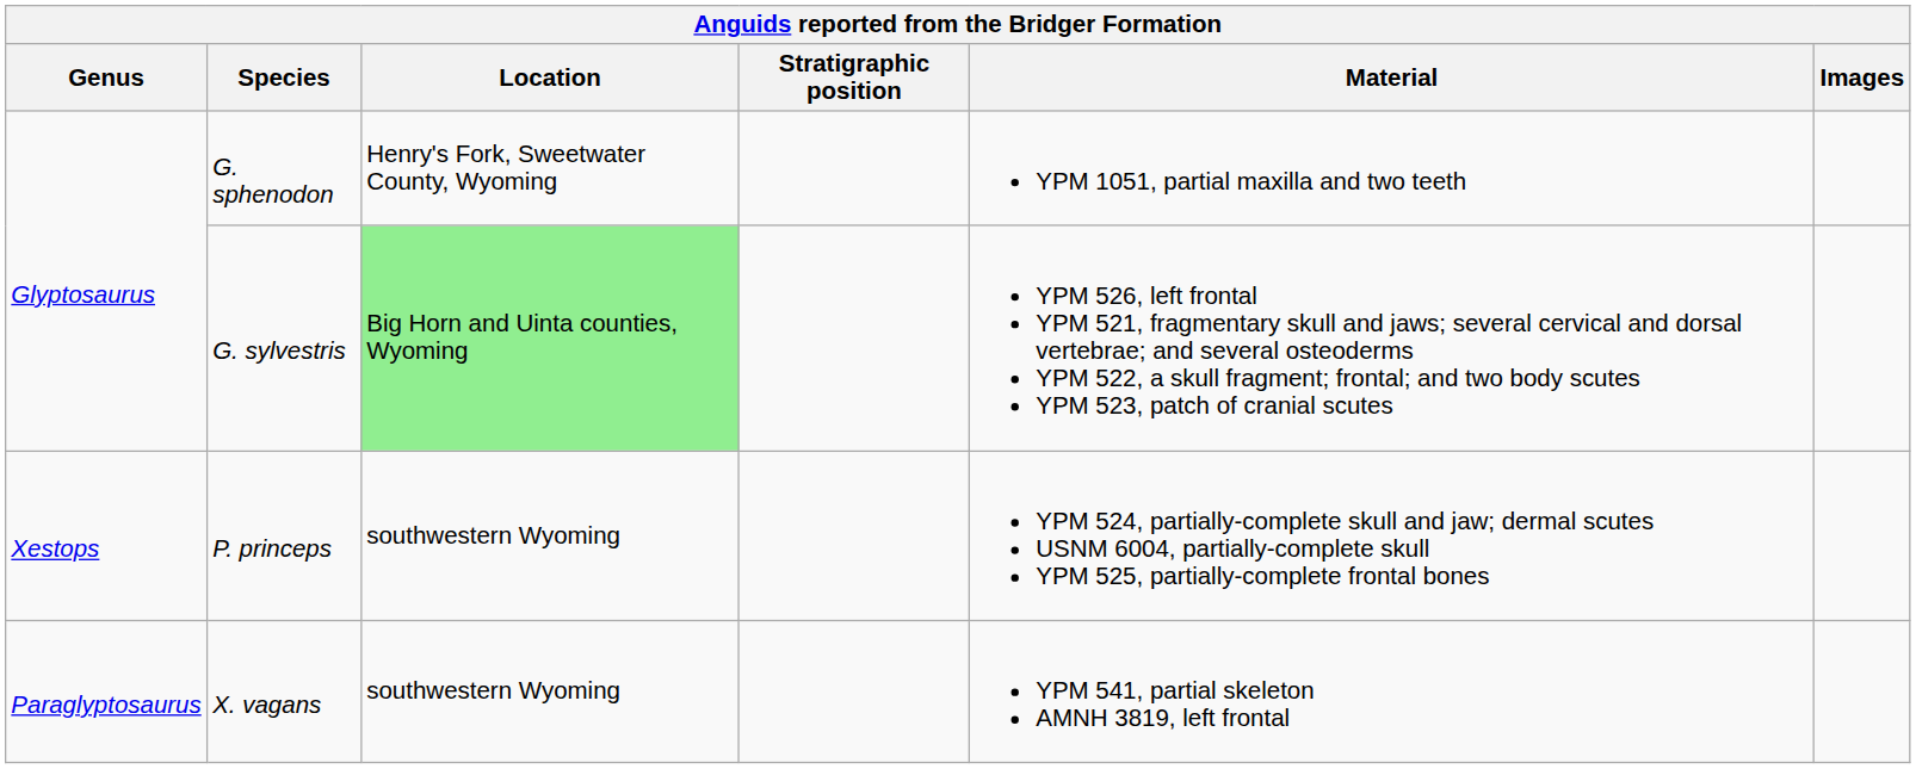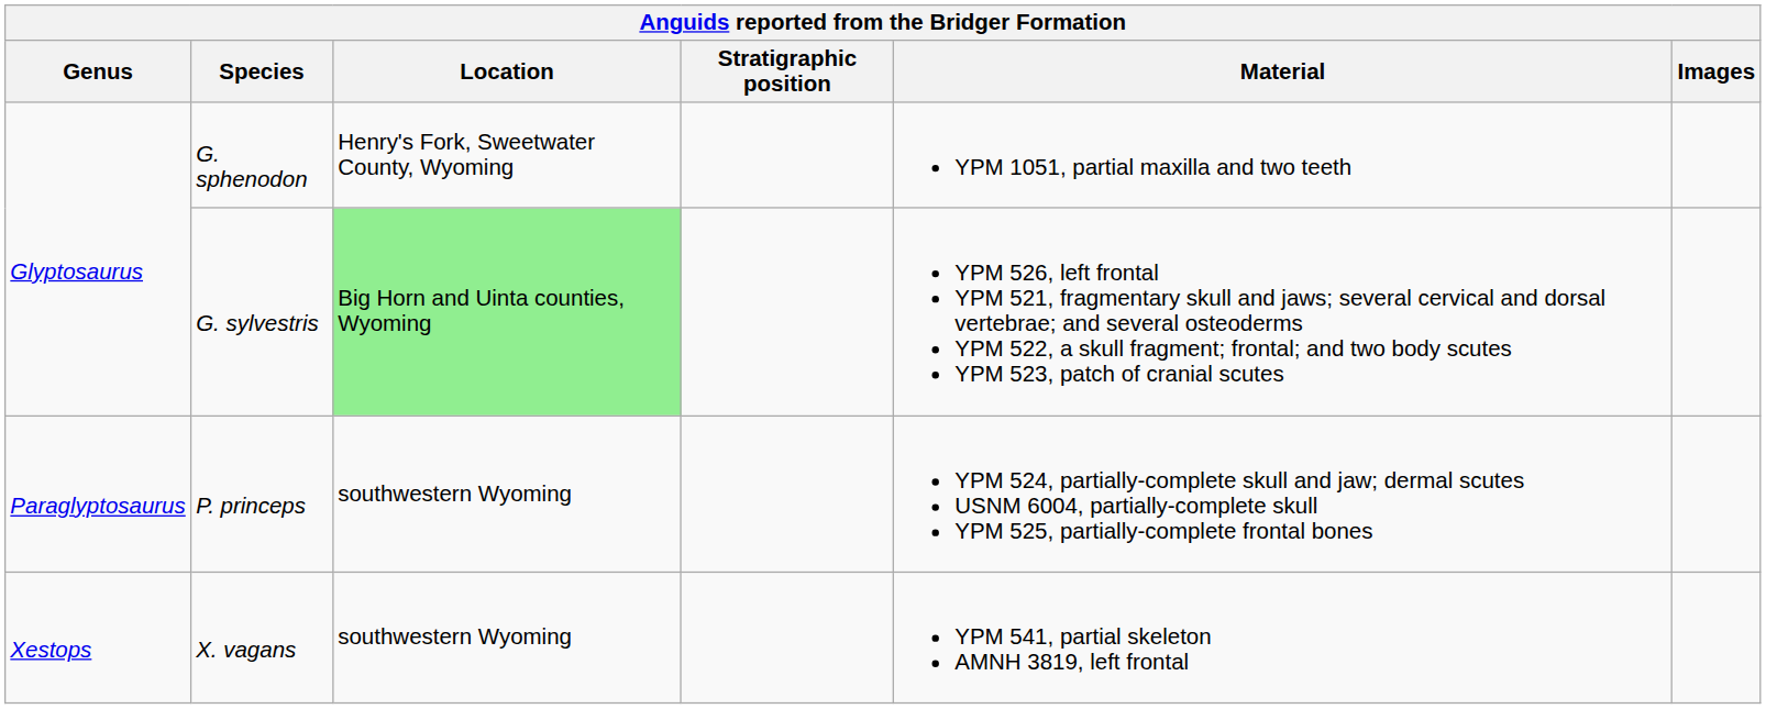P. princeps | Genus: Xestops -> Paraglyptosaurus
X. vagans | Genus: Paraglyptosaurus -> Xestops
